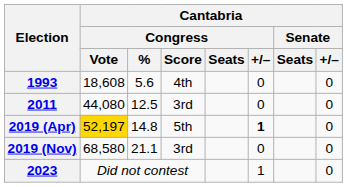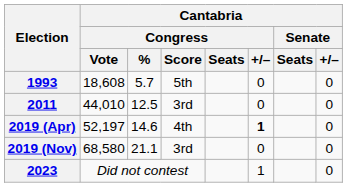1993 | Cantabria / Congress / %: 5.6 -> 5.7
1993 | Cantabria / Congress / Score: 4th -> 5th
2011 | Cantabria / Congress / Vote: 44,080 -> 44,010
2019 (Apr) | Cantabria / Congress / Vote: gold background -> no background
2019 (Apr) | Cantabria / Congress / %: 14.8 -> 14.6
2019 (Apr) | Cantabria / Congress / Score: 5th -> 4th
